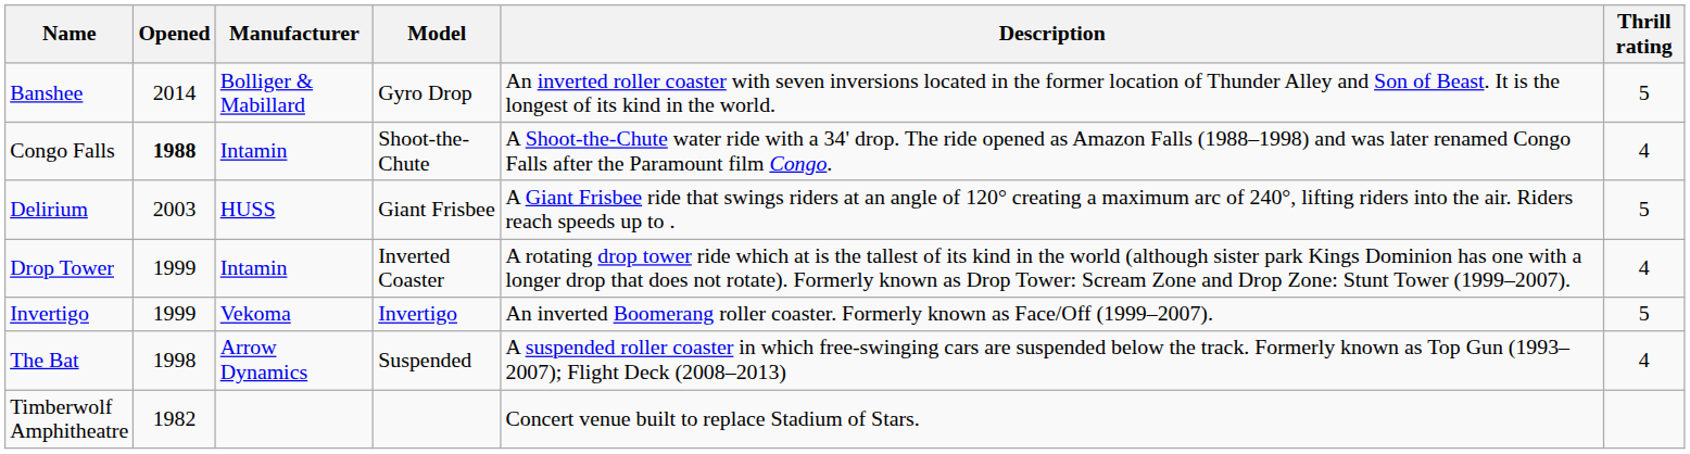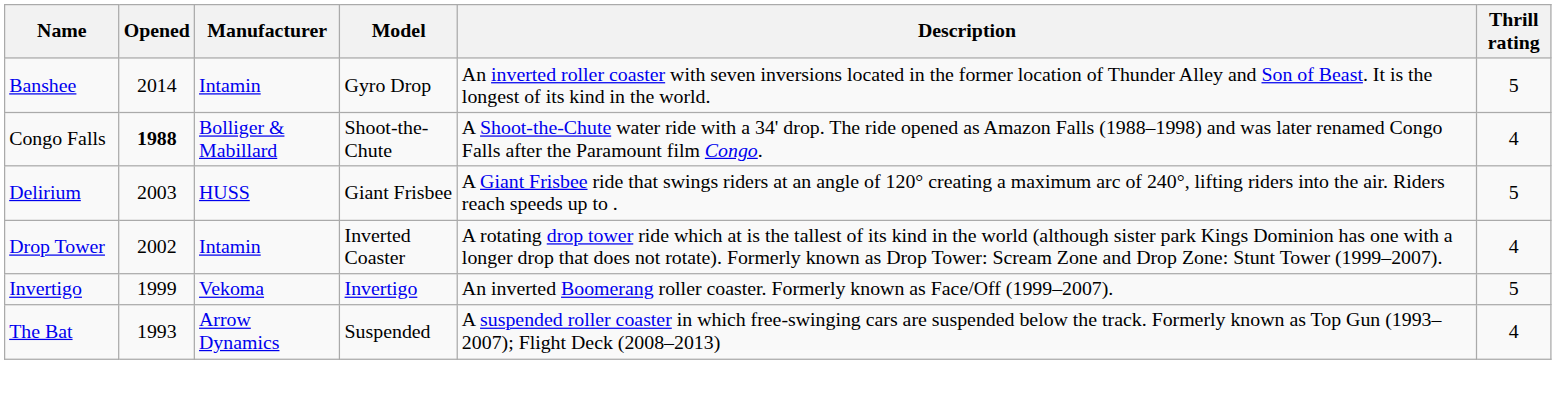Banshee | Manufacturer: Bolliger & Mabillard -> Intamin
Congo Falls | Manufacturer: Intamin -> Bolliger & Mabillard
Drop Tower | Opened: 1999 -> 2002
The Bat | Opened: 1998 -> 1993
- row: Timberwolf Amphitheatre | 1982 | Concert venue built to replace Stadium of Stars.
